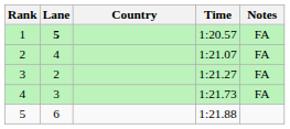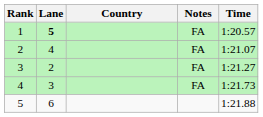columns swapped: Time <-> Notes
